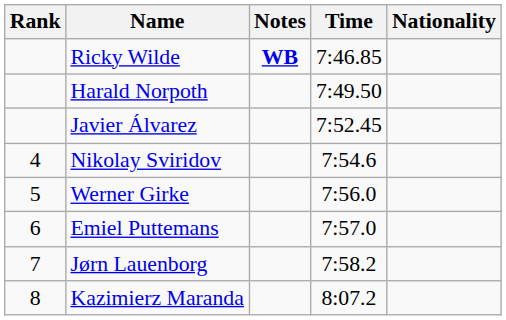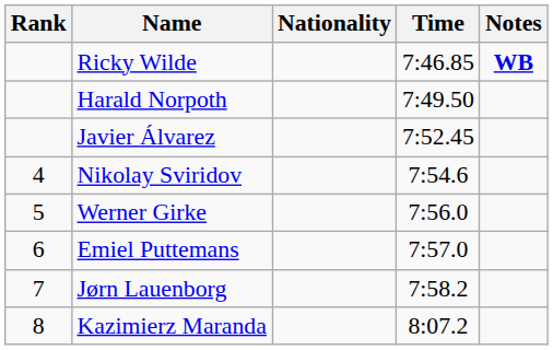columns swapped: Nationality <-> Notes
